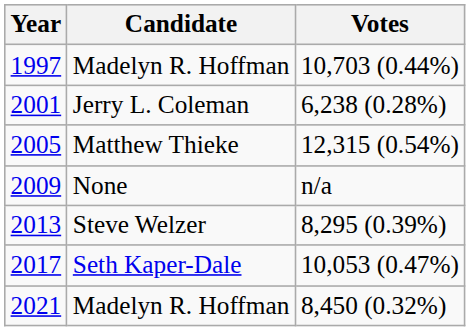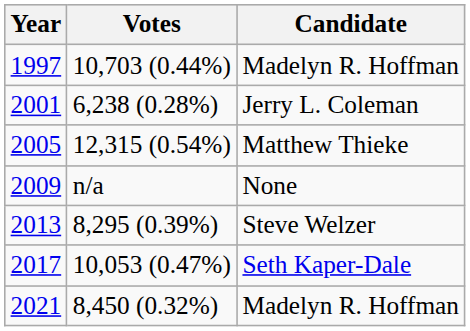columns swapped: Candidate <-> Votes
